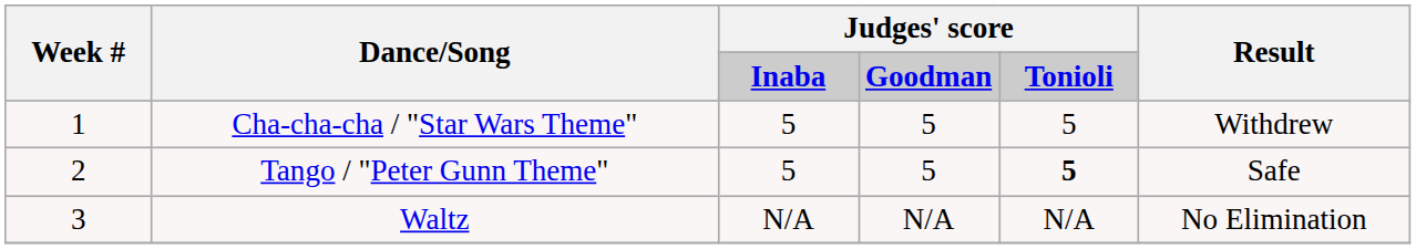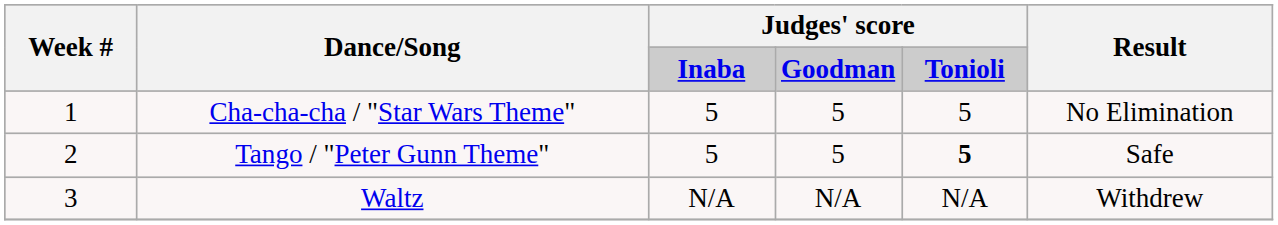Cha-cha-cha / "Star Wars Theme" | Result: Withdrew -> No Elimination
Waltz | Result: No Elimination -> Withdrew
